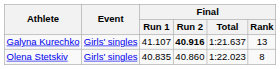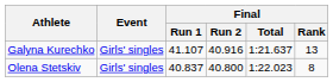Galyna Kurechko | Final / Run 2: bold -> normal
Olena Stetskiv | Final / Run 1: 40.835 -> 40.837
Olena Stetskiv | Final / Run 2: 40.860 -> 40.800
